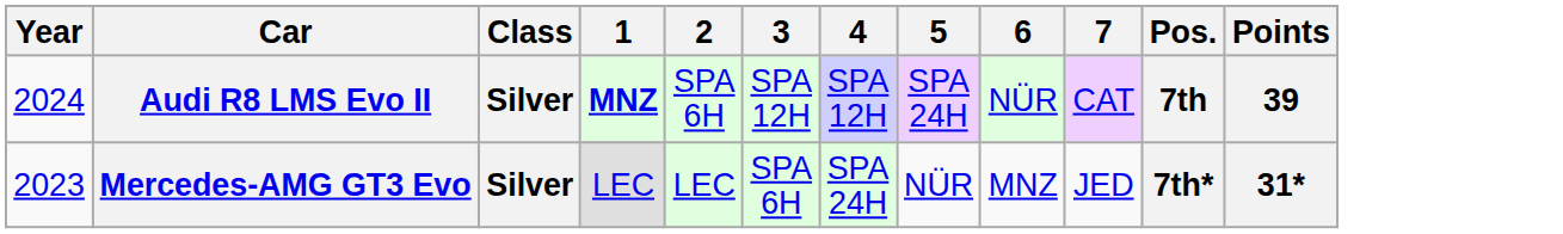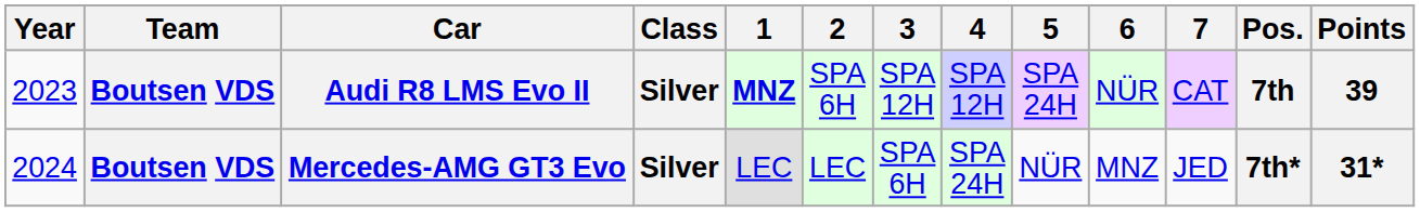+ column: Team | Boutsen VDS | Boutsen VDS
Audi R8 LMS Evo II | Year: 2024 -> 2023
Mercedes-AMG GT3 Evo | Year: 2023 -> 2024
